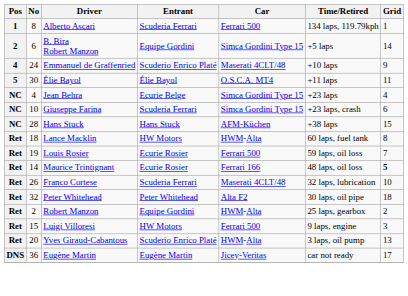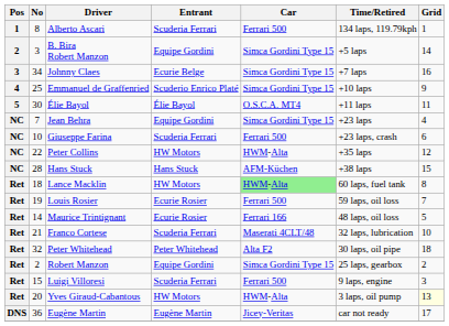B. Bira Robert Manzon | No: 6 -> 3
+ row: 3 | 34 | Johnny Claes | Ecurie Belge | Simca Gordini Type 15 | +7 laps | 16
Emmanuel de Graffenried | No: 24 -> 25
Emmanuel de Graffenried | Car: Maserati 4CLT/48 -> Simca Gordini Type 15
Jean Behra | No: 4 -> 7
Jean Behra | Entrant: Ecurie Belge -> Equipe Gordini
Giuseppe Farina | Car: Simca Gordini Type 15 -> Ferrari 500
+ row: NC | 22 | Peter Collins | HW Motors | HWM-Alta | +35 laps | 12
Lance Macklin | Car: no background -> lightgreen background
Maurice Trintignant | Grid: bold -> normal
Franco Cortese | No: 26 -> 21
Robert Manzon | Car: HWM-Alta -> Simca Gordini Type 15
Luigi Villoresi | Entrant: HW Motors -> Scuderia Ferrari
Yves Giraud-Cabantous | Entrant: Scuderio Enrico Platé -> HW Motors
Yves Giraud-Cabantous | Grid: no background -> lightyellow background
